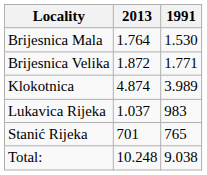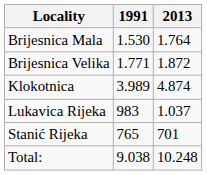columns swapped: 1991 <-> 2013
